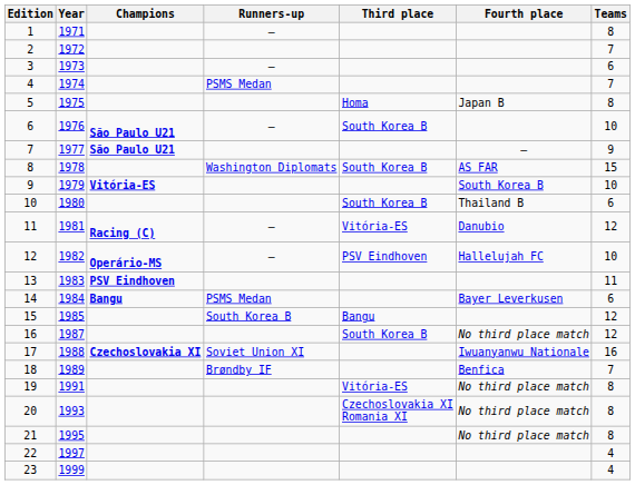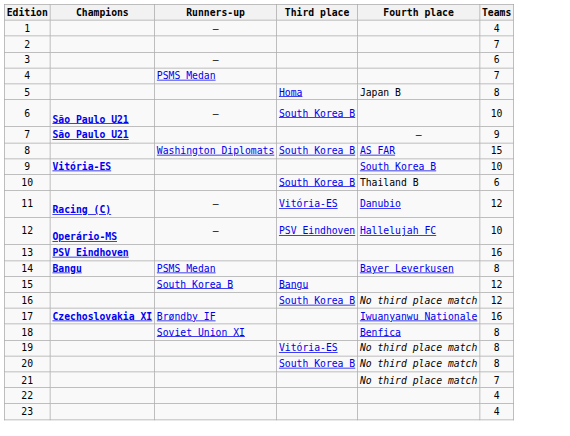- column: Year | 1971 | 1972 | 1973 | 1974 | 1975 | 1976 | 1977 | 1978 | 1979 | 1980 | 1981 | 1982 | 1983 | 1984 | 1985 | 1987 | 1988 | 1989 | 1991 | 1993 | 1995 | 1997 | 1999
1 | Teams: 8 -> 4
13 | Teams: 11 -> 16
14 | Teams: 6 -> 8
17 | Runners-up: Soviet Union XI -> Brøndby IF
18 | Runners-up: Brøndby IF -> Soviet Union XI
18 | Teams: 7 -> 8
20 | Third place: Czechoslovakia XI Romania XI -> South Korea B
21 | Teams: 8 -> 7
